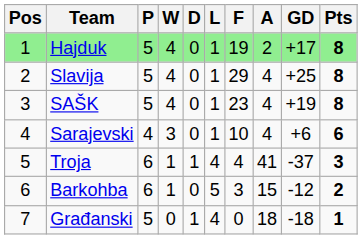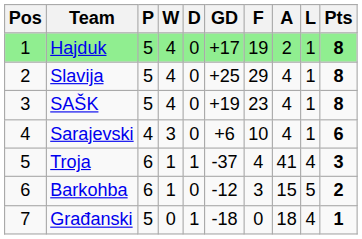columns swapped: L <-> GD
